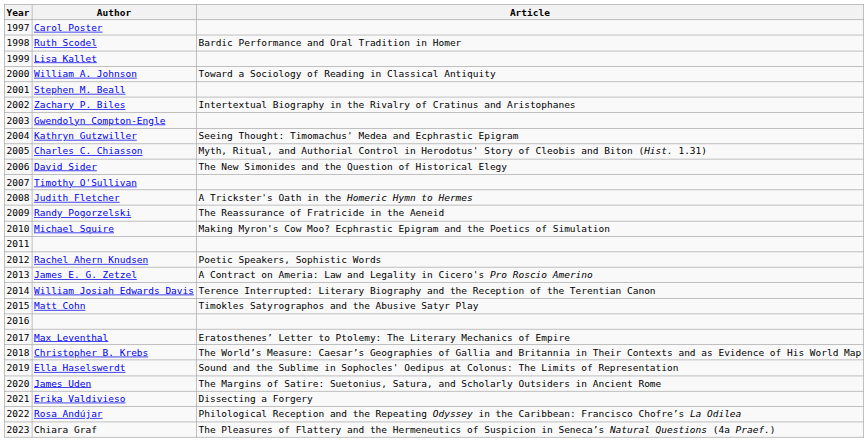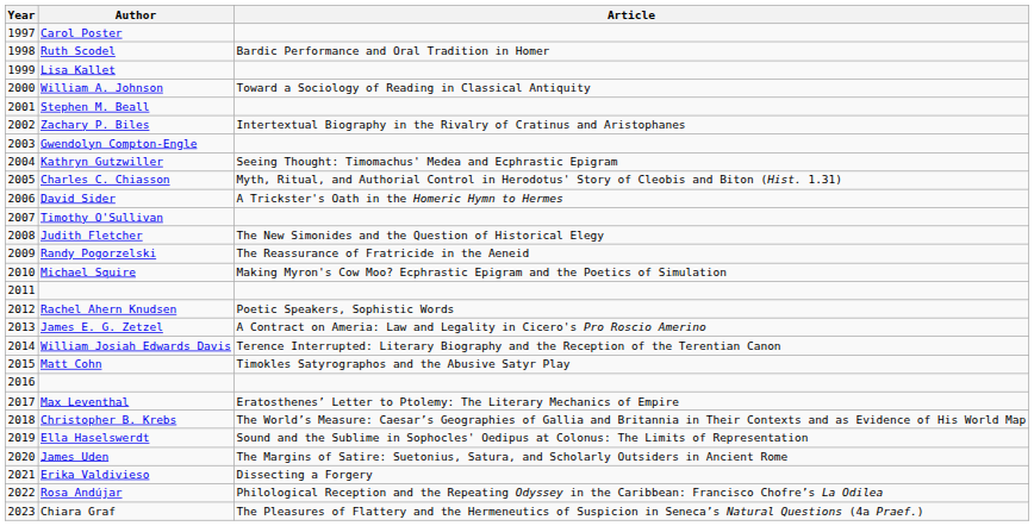David Sider | Article: The New Simonides and the Question of Historical Elegy -> A Trickster's Oath in the Homeric Hymn to Hermes
Judith Fletcher | Article: A Trickster's Oath in the Homeric Hymn to Hermes -> The New Simonides and the Question of Historical Elegy
